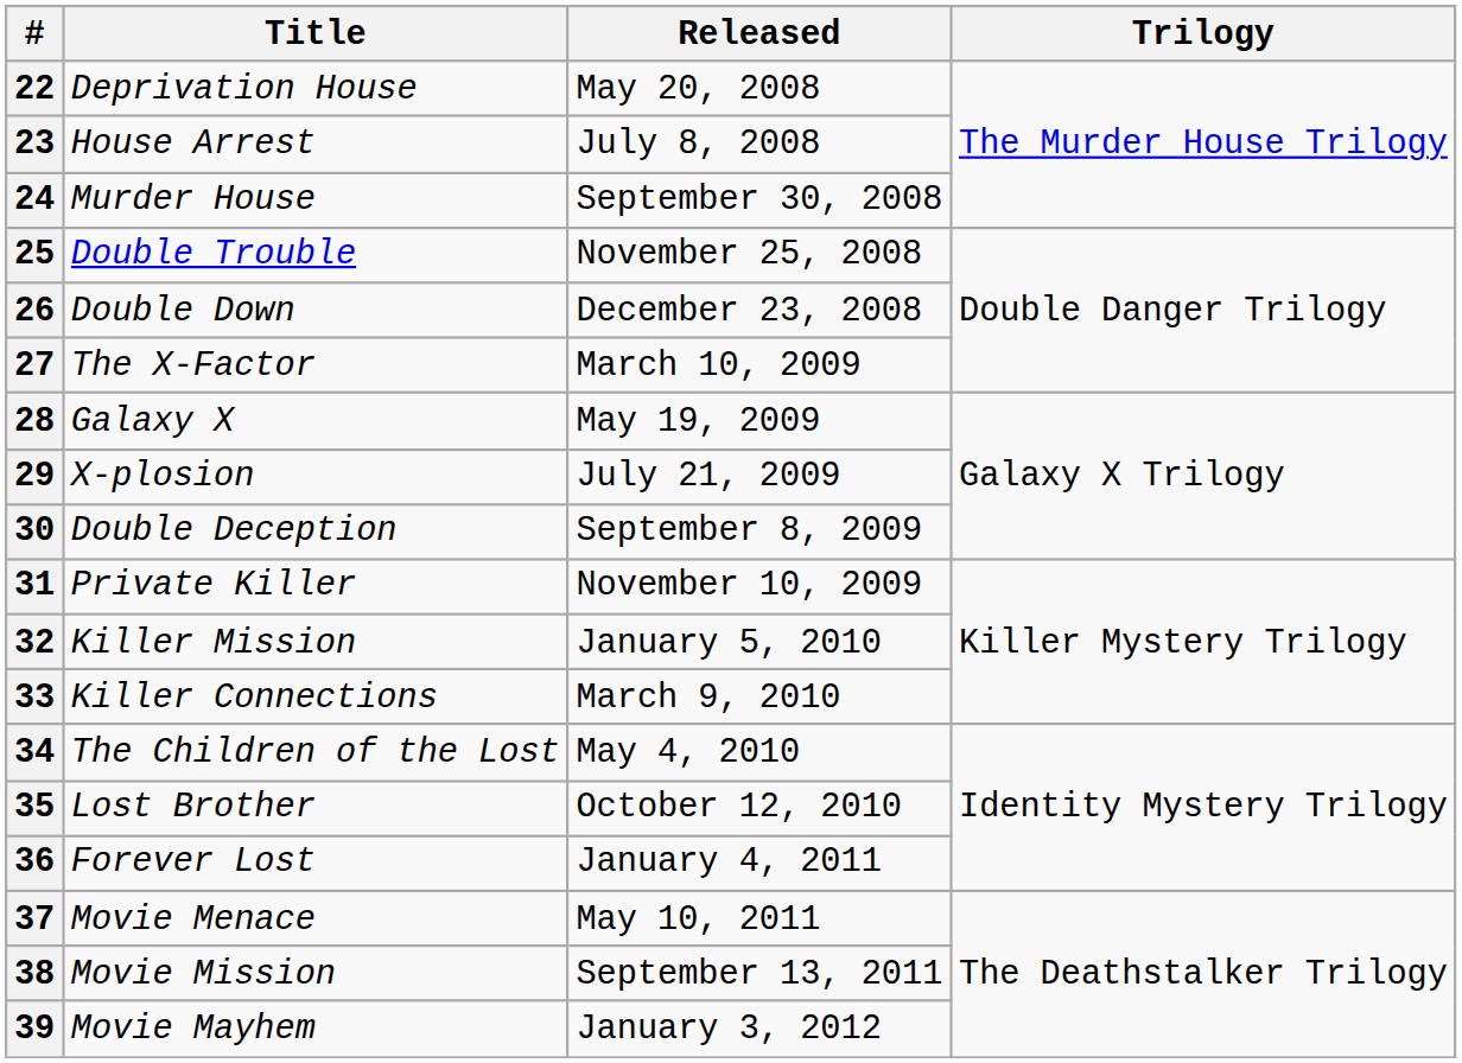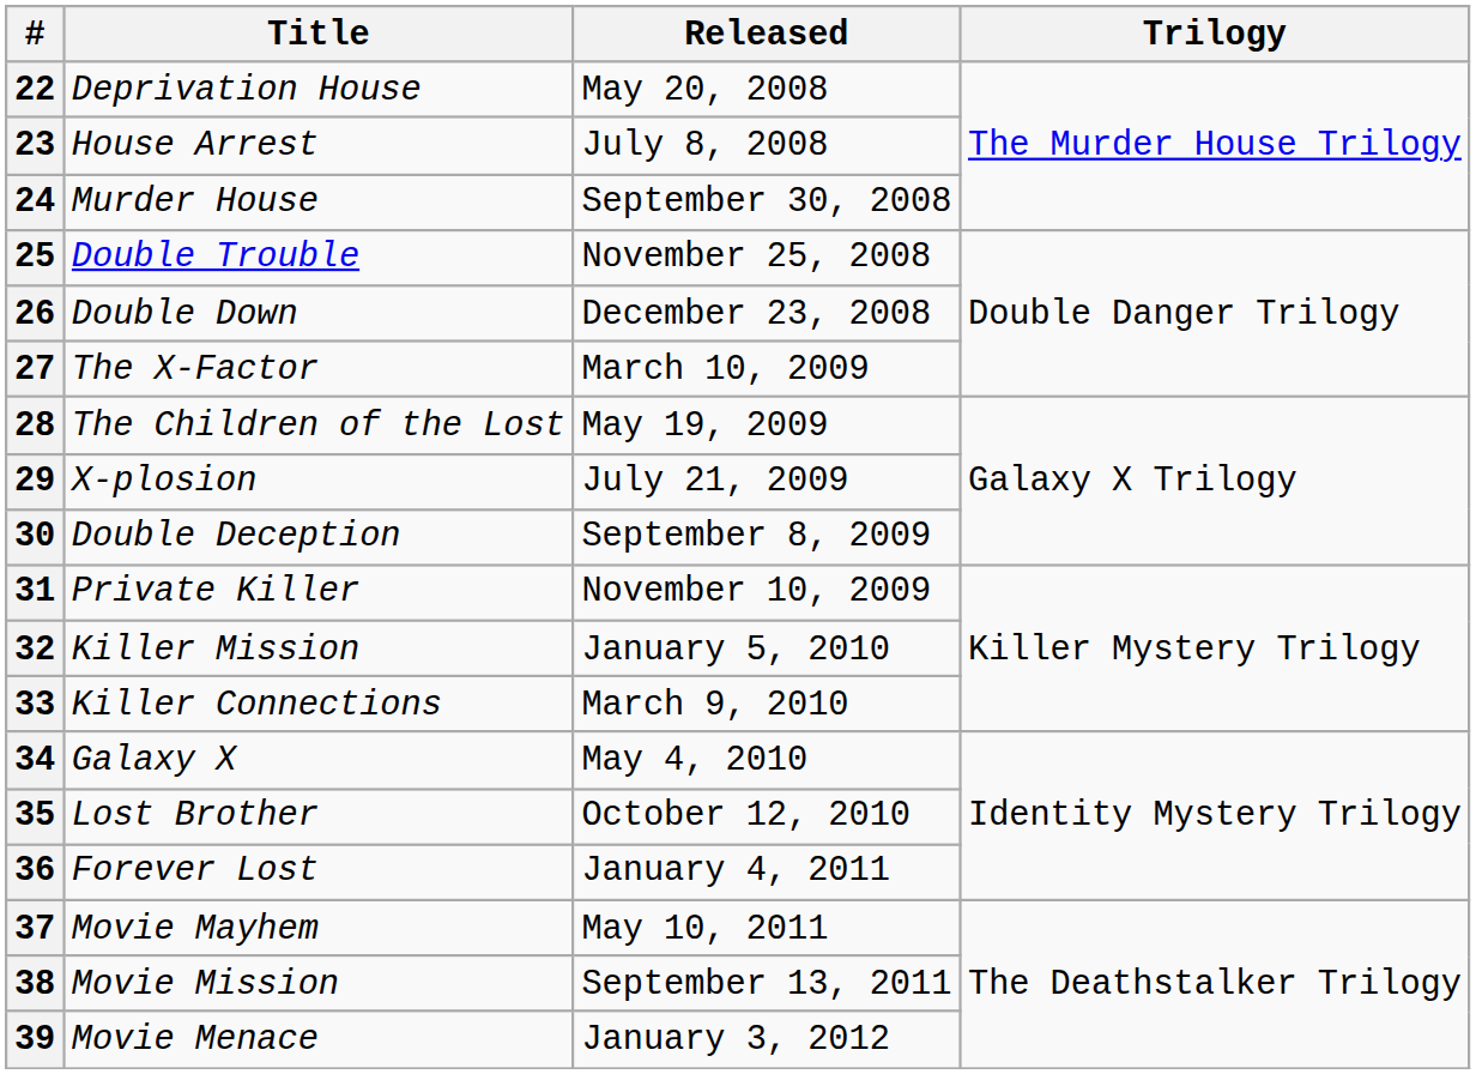28 | Title: Galaxy X -> The Children of the Lost
34 | Title: The Children of the Lost -> Galaxy X
37 | Title: Movie Menace -> Movie Mayhem
39 | Title: Movie Mayhem -> Movie Menace
